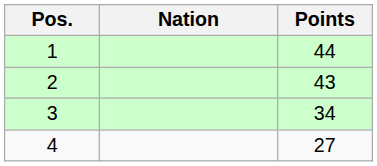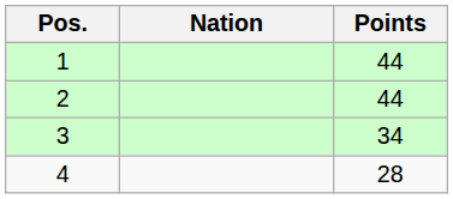2 | Points: 43 -> 44
4 | Points: 27 -> 28
